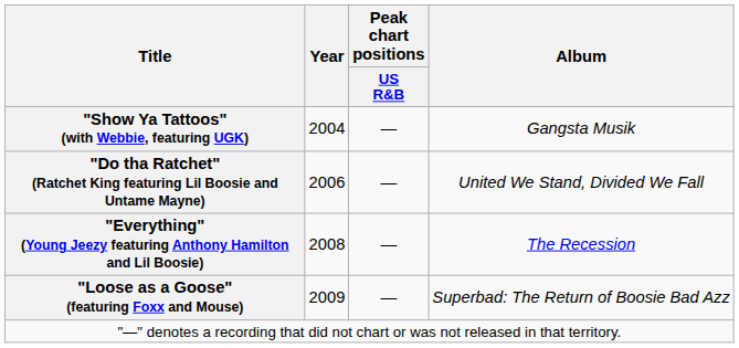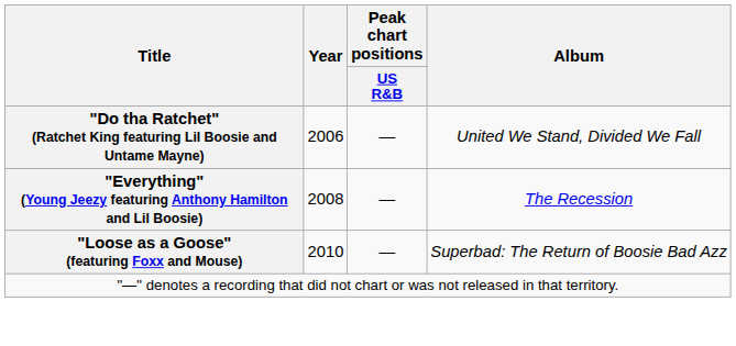- row: "Show Ya Tattoos" (with Webbie, featuring UGK) | 2004 | — | Gangsta Musik
"Loose as a Goose" (featuring Foxx and Mouse) | Year: 2009 -> 2010
